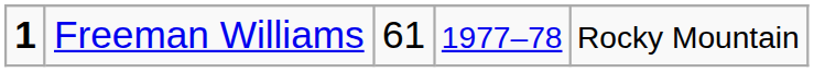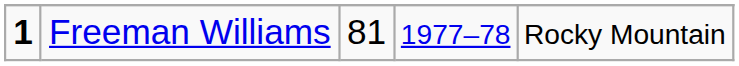Freeman Williams | column 3: 61 -> 81
